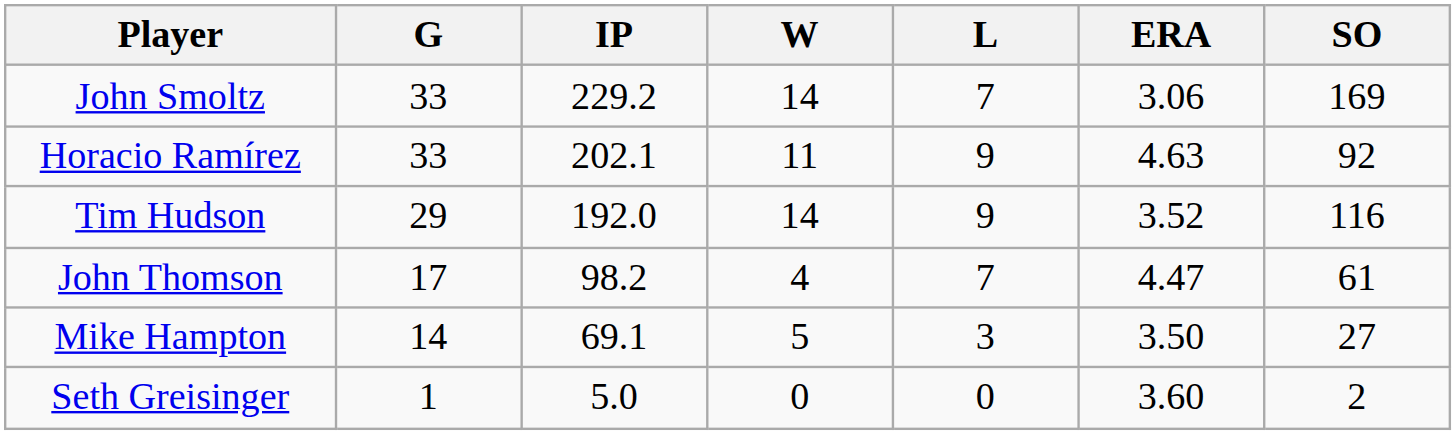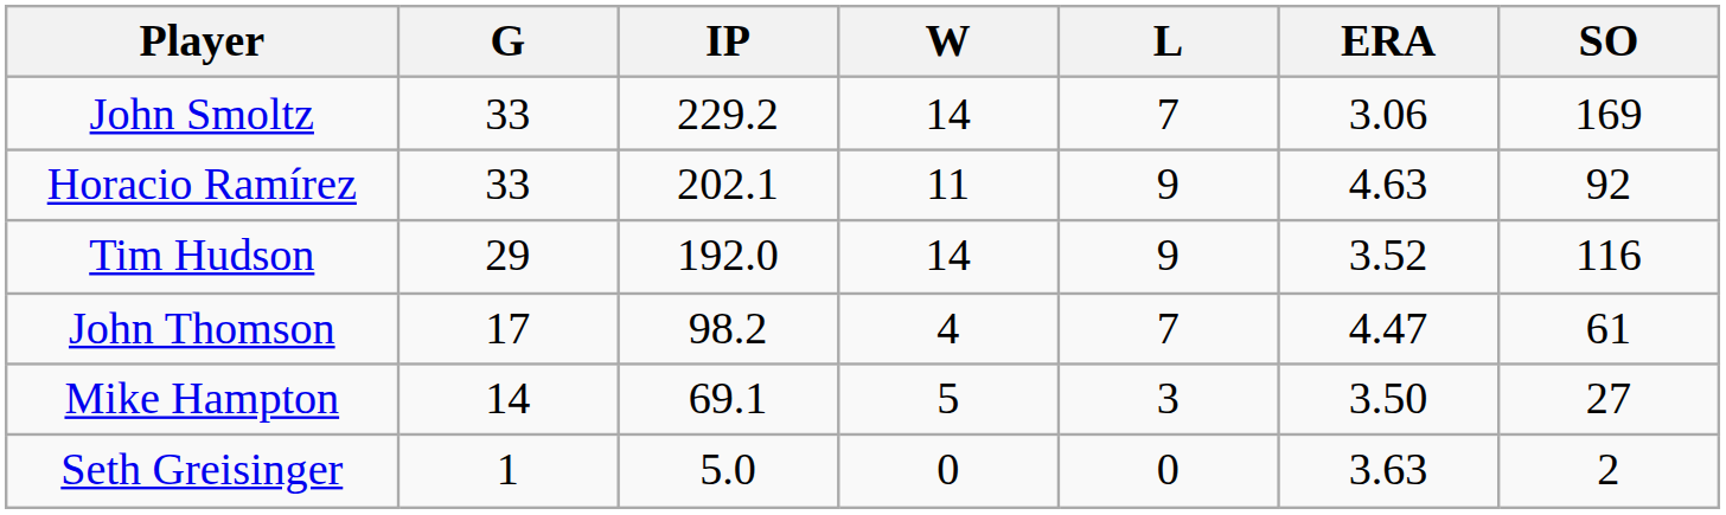Seth Greisinger | ERA: 3.60 -> 3.63
